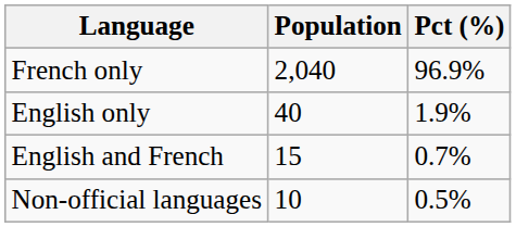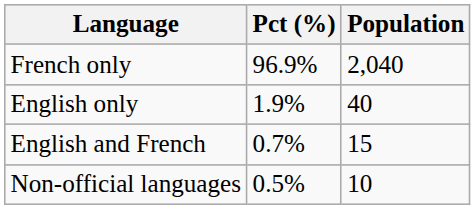columns swapped: Population <-> Pct (%)
